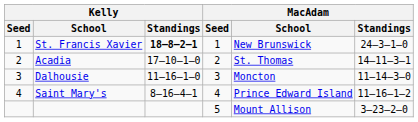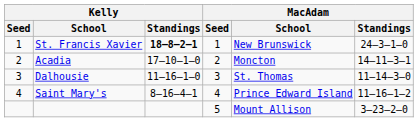Acadia | MacAdam / School: St. Thomas -> Moncton
Dalhousie | MacAdam / School: Moncton -> St. Thomas
